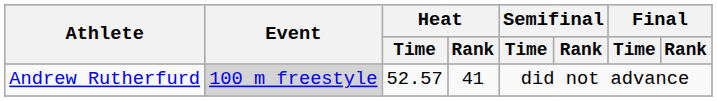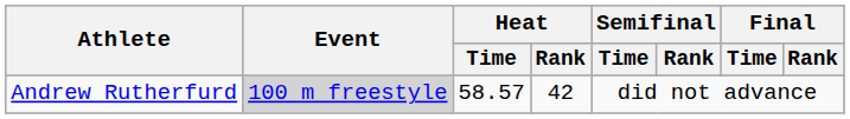Andrew Rutherfurd | Heat / Time: 52.57 -> 58.57
Andrew Rutherfurd | Heat / Rank: 41 -> 42
